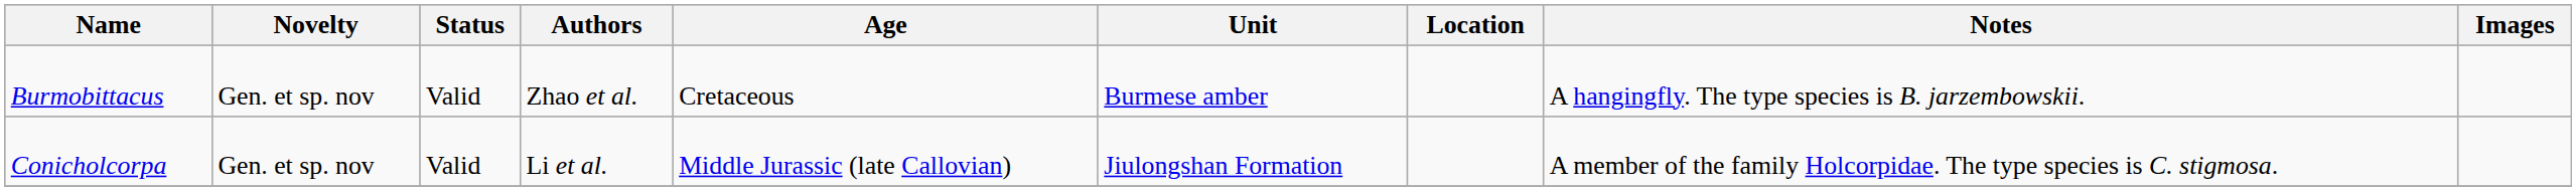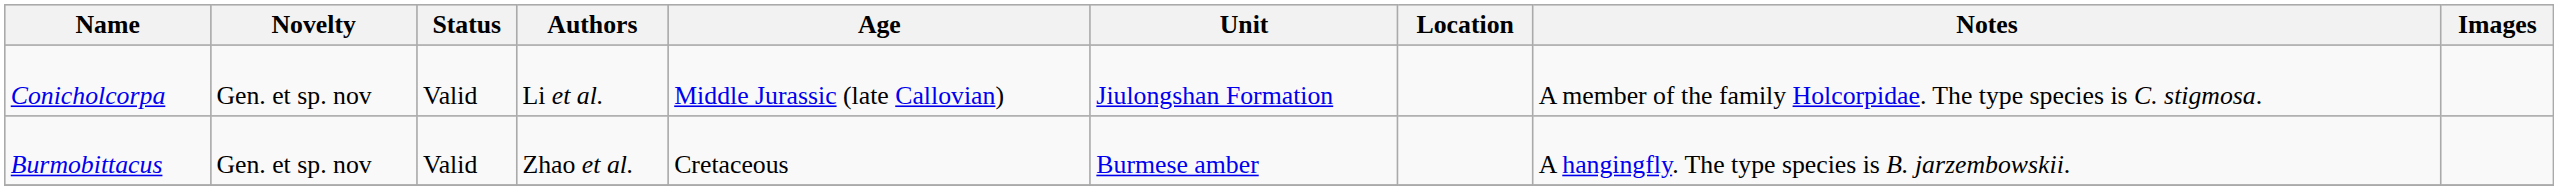rows swapped: Burmobittacus <-> Conicholcorpa
